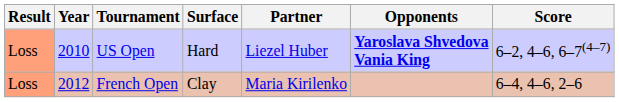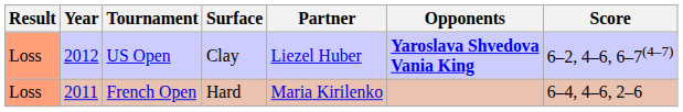US Open | Year: 2010 -> 2012
US Open | Surface: Hard -> Clay
French Open | Year: 2012 -> 2011
French Open | Surface: Clay -> Hard
